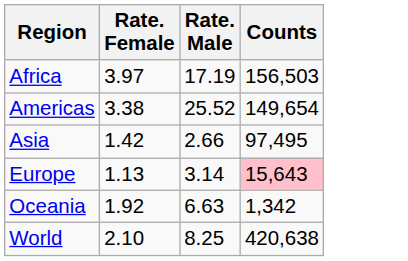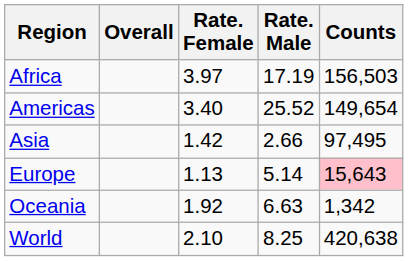+ column: Overall
Americas | Rate. Female: 3.38 -> 3.40
Europe | Rate. Male: 3.14 -> 5.14
